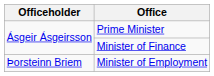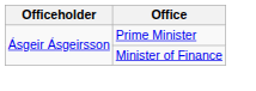- row: Þorsteinn Briem | Minister of Employment
